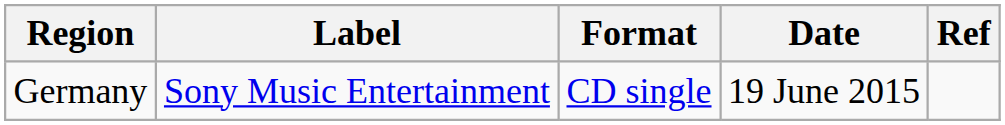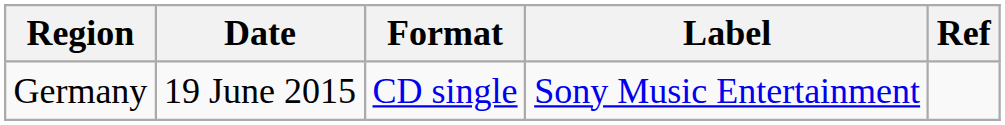columns swapped: Date <-> Label
